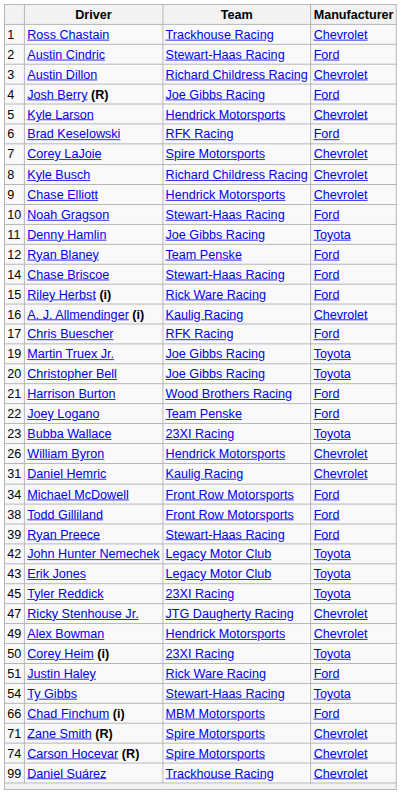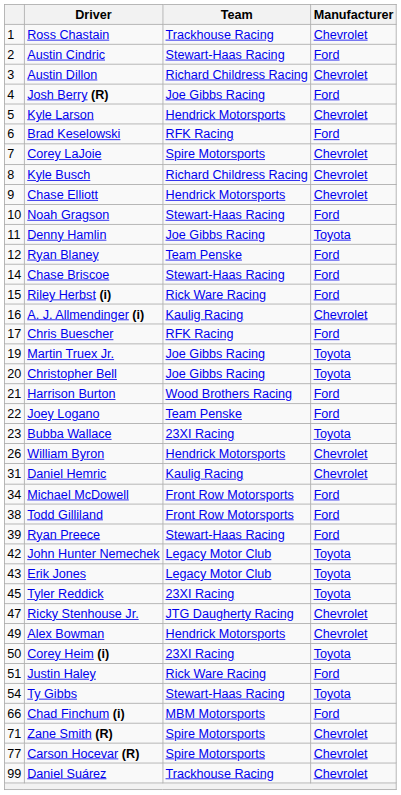Carson Hocevar (R) | column 1: 74 -> 77
